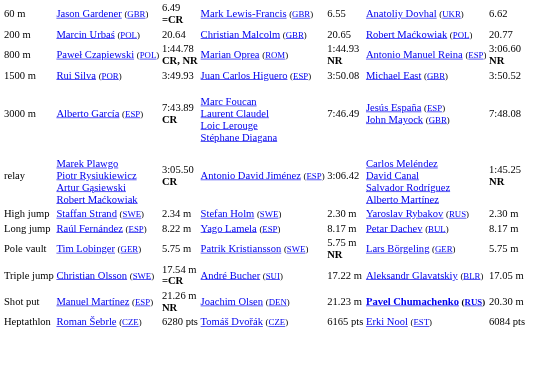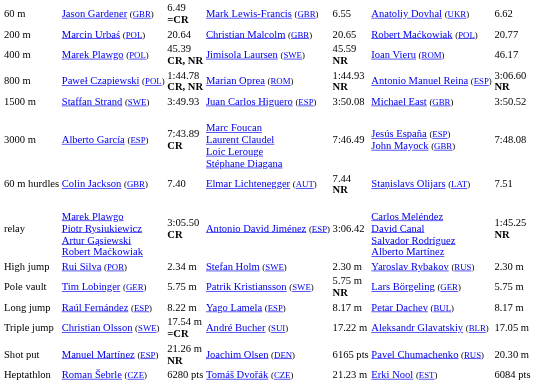+ row: 400 m | Marek Plawgo (POL) | 45.39 CR, NR | Jimisola Laursen (SWE) | 45.59 NR | Ioan Vieru (ROM) | 46.17
1500 m | column 2: Rui Silva (POR) -> Staffan Strand (SWE)
+ row: 60 m hurdles | Colin Jackson (GBR) | 7.40 | Elmar Lichtenegger (AUT) | 7.44 NR | Staņislavs Olijars (LAT) | 7.51
High jump | column 2: Staffan Strand (SWE) -> Rui Silva (POR)
rows swapped: Pole vault <-> Long jump
Shot put | column 5: 21.23 m -> 6165 pts
Shot put | column 6: bold -> normal
Heptathlon | column 5: 6165 pts -> 21.23 m
